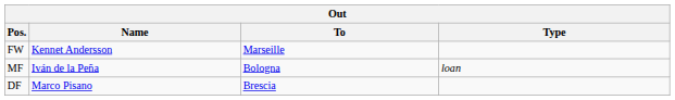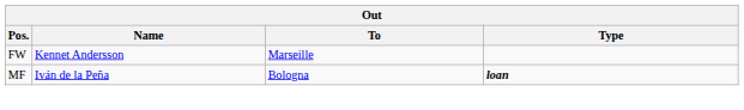MF | Type: normal -> bold
- row: DF | Marco Pisano | Brescia
